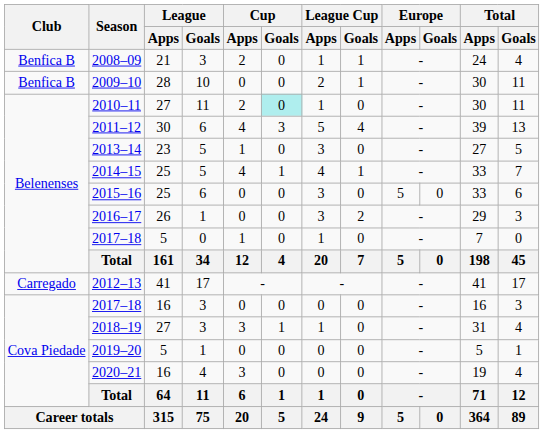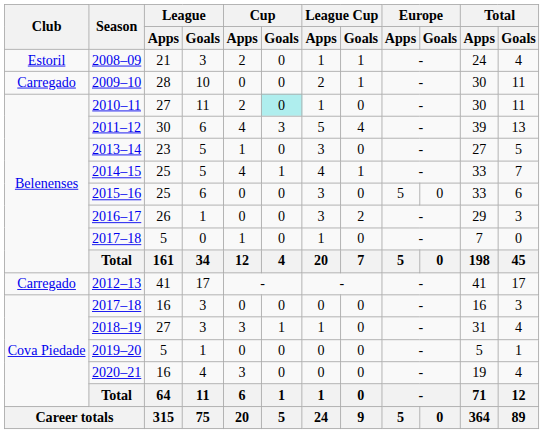2008–09 | Club: Benfica B -> Estoril
2009–10 | Club: Benfica B -> Carregado
